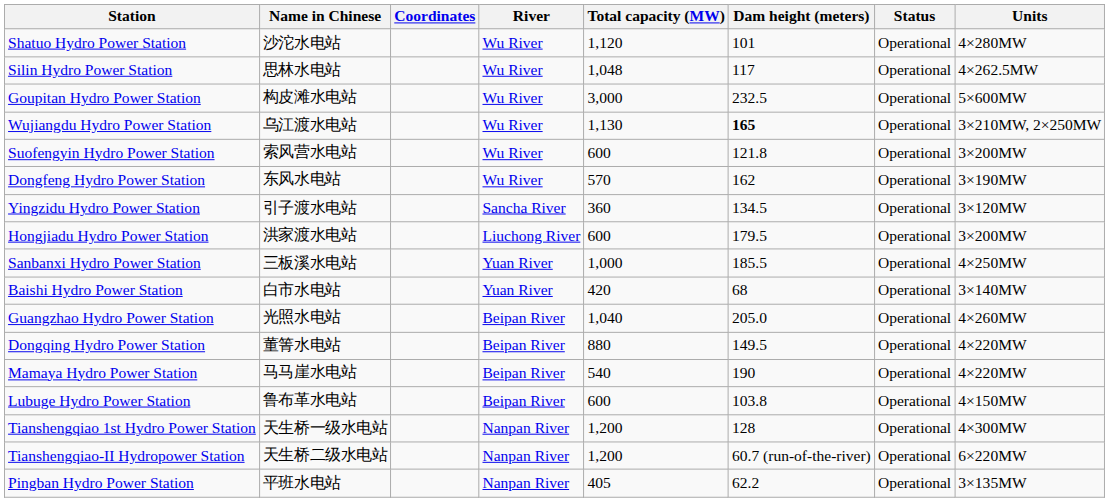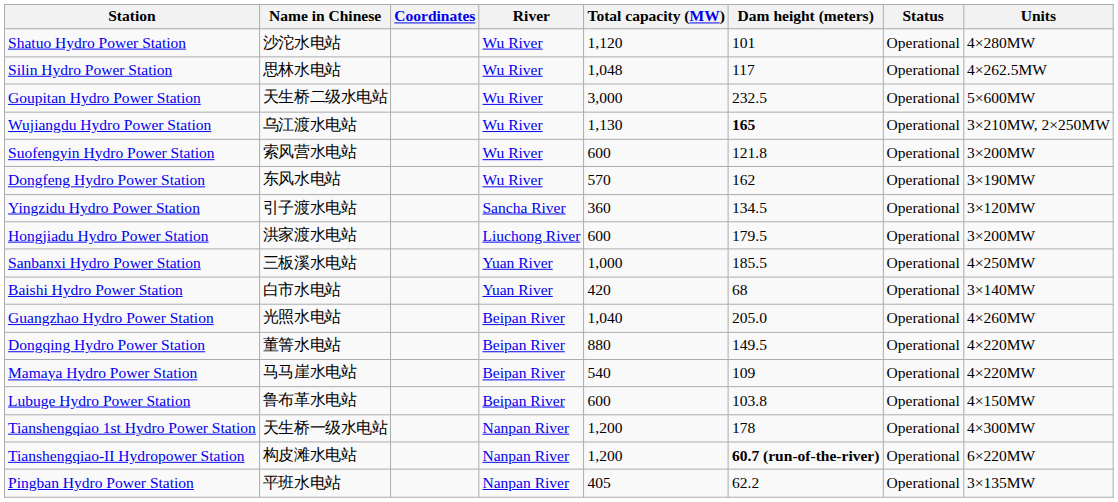Goupitan Hydro Power Station | Name in Chinese: 构皮滩水电站 -> 天生桥二级水电站
Mamaya Hydro Power Station | Dam height (meters): 190 -> 109
Tianshengqiao 1st Hydro Power Station | Dam height (meters): 128 -> 178
Tianshengqiao-II Hydropower Station | Name in Chinese: 天生桥二级水电站 -> 构皮滩水电站
Tianshengqiao-II Hydropower Station | Dam height (meters): normal -> bold
